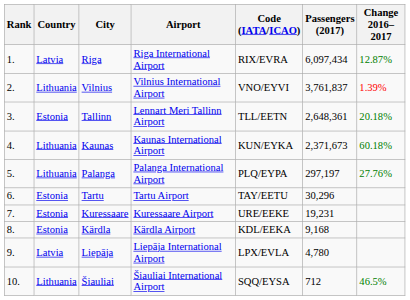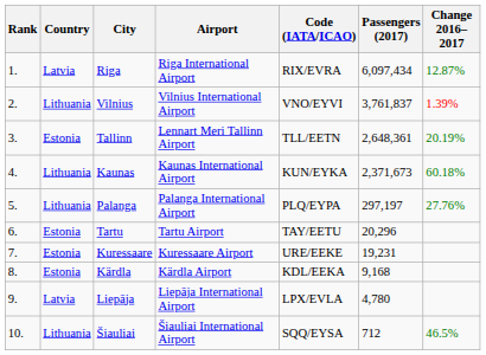Tallinn | Change 2016–2017: 20.18% -> 20.19%
Tartu | Passengers (2017): 30,296 -> 20,296
